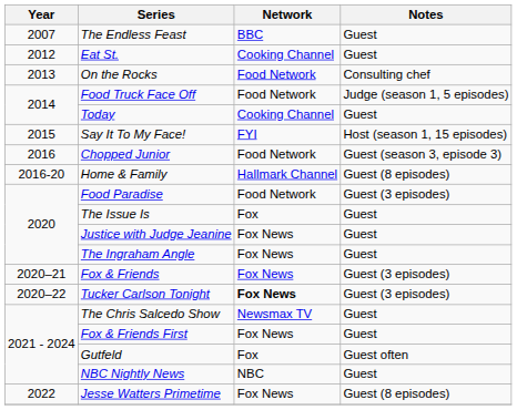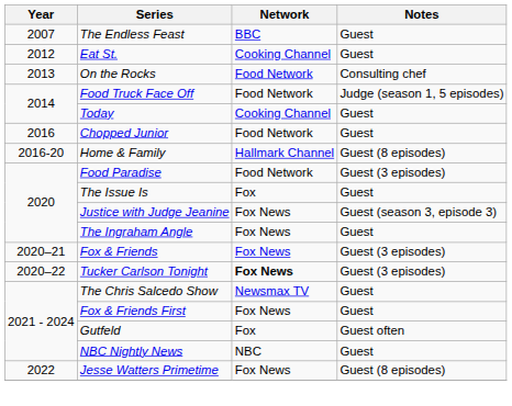- row: 2015 | Say It To My Face! | FYI | Host (season 1, 15 episodes)
Chopped Junior | Notes: Guest (season 3, episode 3) -> Guest
Justice with Judge Jeanine | Notes: Guest -> Guest (season 3, episode 3)
